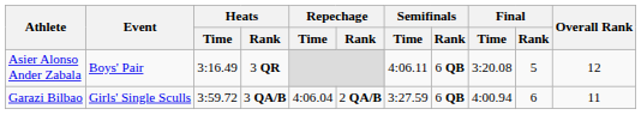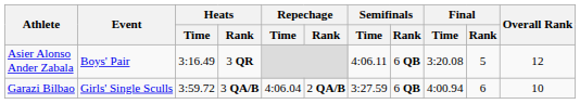Garazi Bilbao | Overall Rank: 11 -> 10
